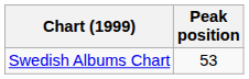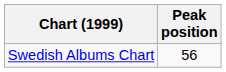Swedish Albums Chart | Peak position: 53 -> 56
